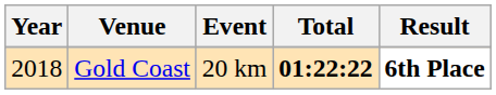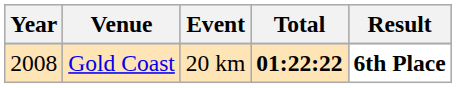Gold Coast | Year: 2018 -> 2008
